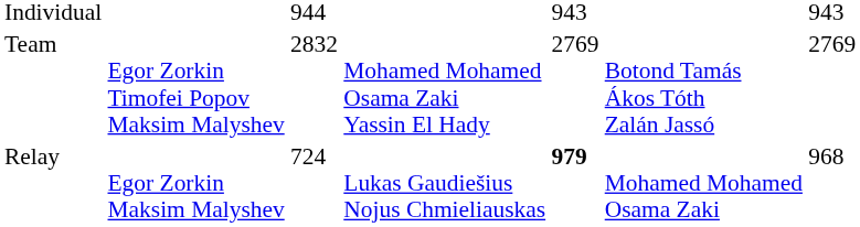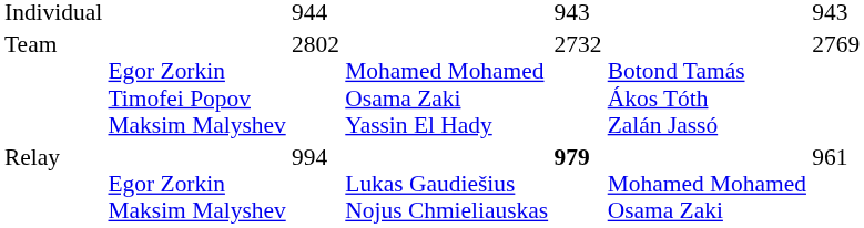Team | column 3: 2832 -> 2802
Team | column 5: 2769 -> 2732
Relay | column 3: 724 -> 994
Relay | column 7: 968 -> 961
